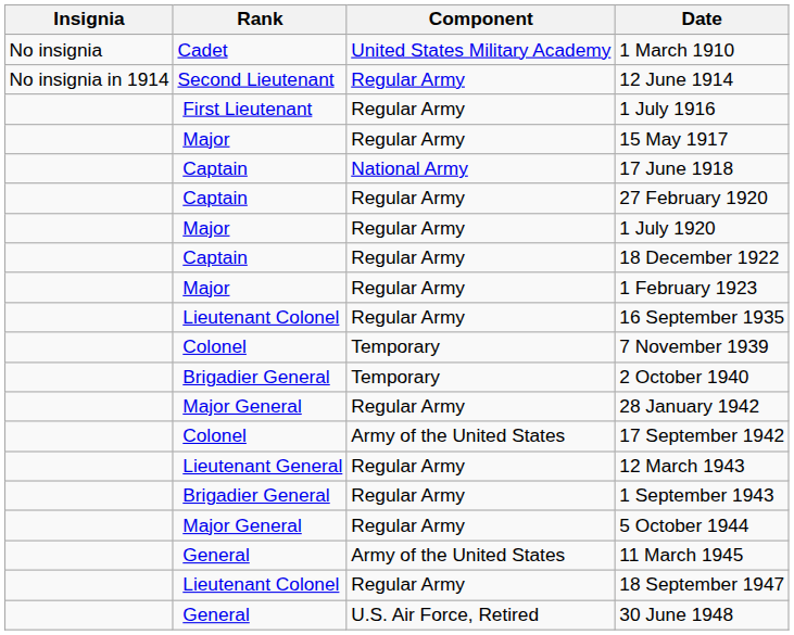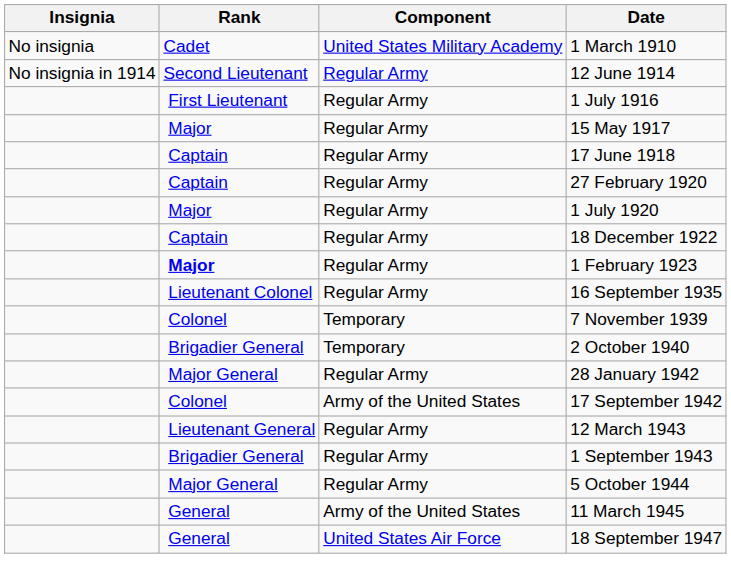17 June 1918 | Component: National Army -> Regular Army
1 February 1923 | Rank: normal -> bold
18 September 1947 | Rank: Lieutenant Colonel -> General
18 September 1947 | Component: Regular Army -> United States Air Force
- row: General | U.S. Air Force, Retired | 30 June 1948
